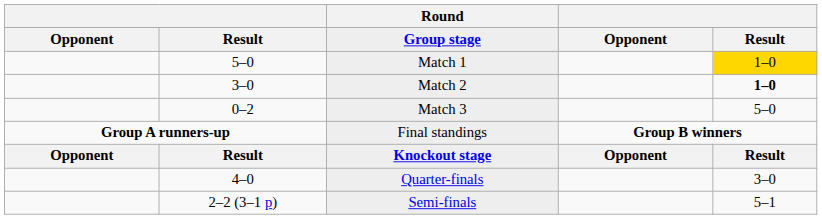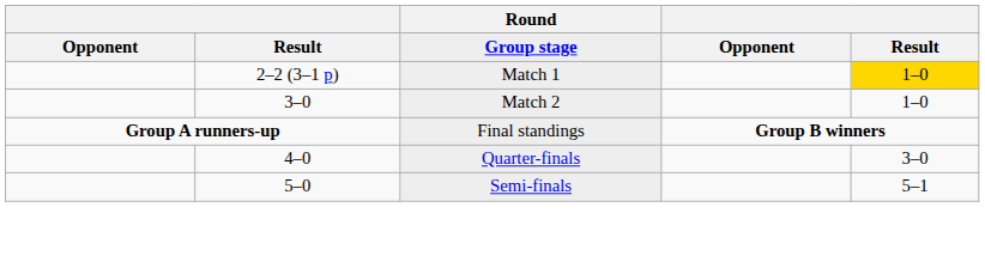Match 1 | column 2: 5–0 -> 2–2 (3–1 p)
Match 2 | column 5: bold -> normal
- row: 0–2 | Match 3 | 5–0
- row: Opponent | Result | Knockout stage | Opponent | Result
Semi-finals | column 2: 2–2 (3–1 p) -> 5–0
